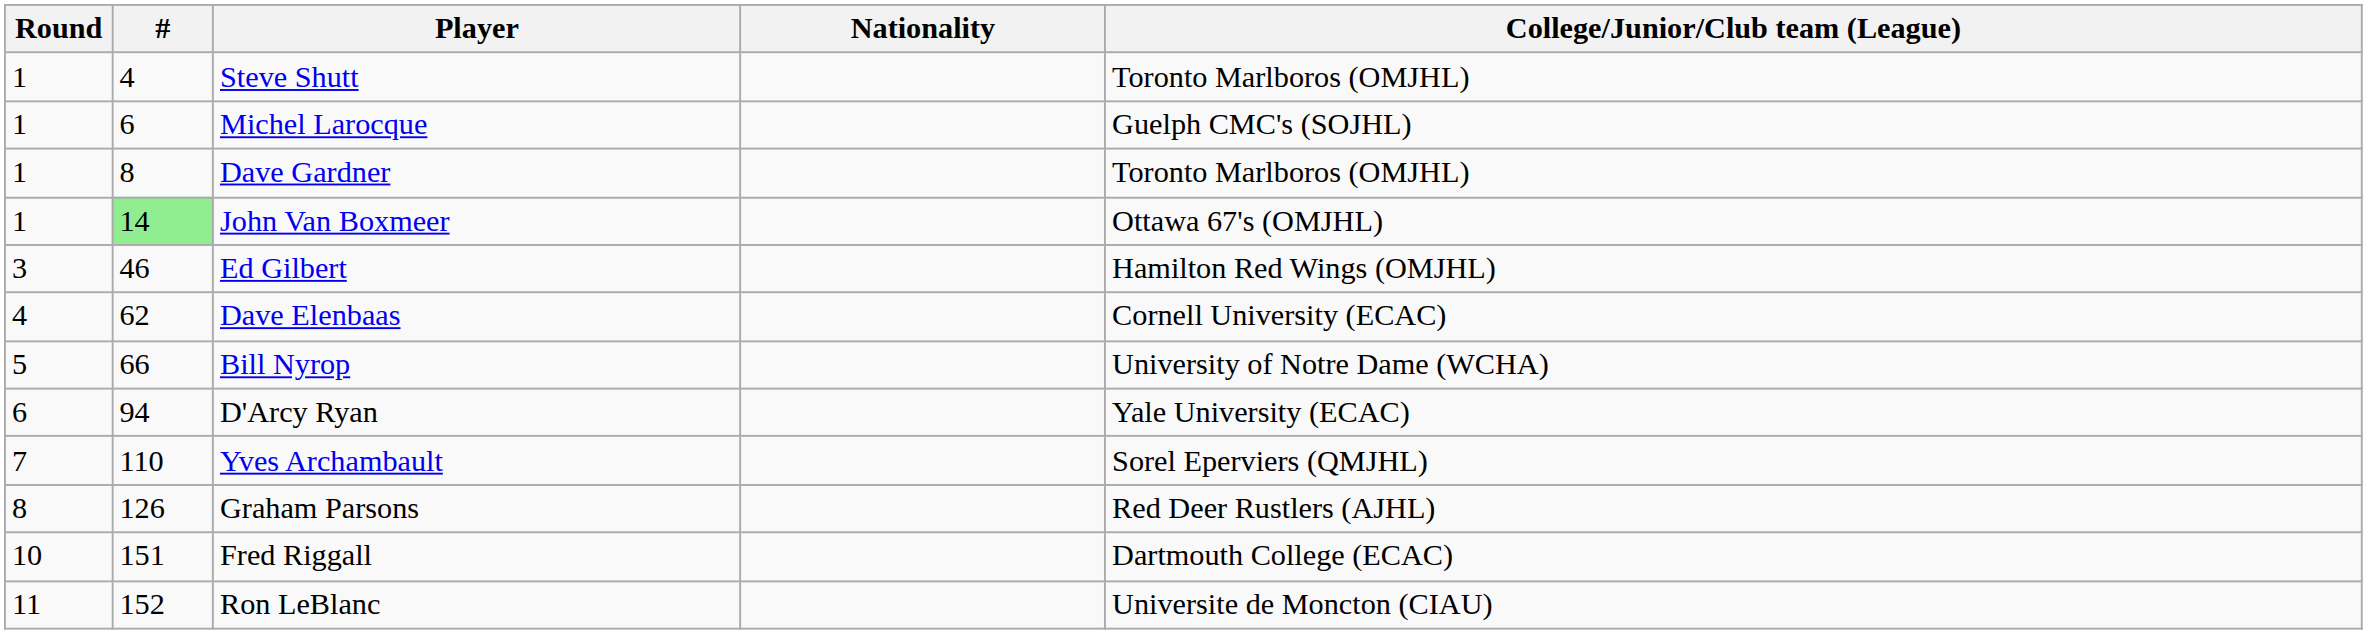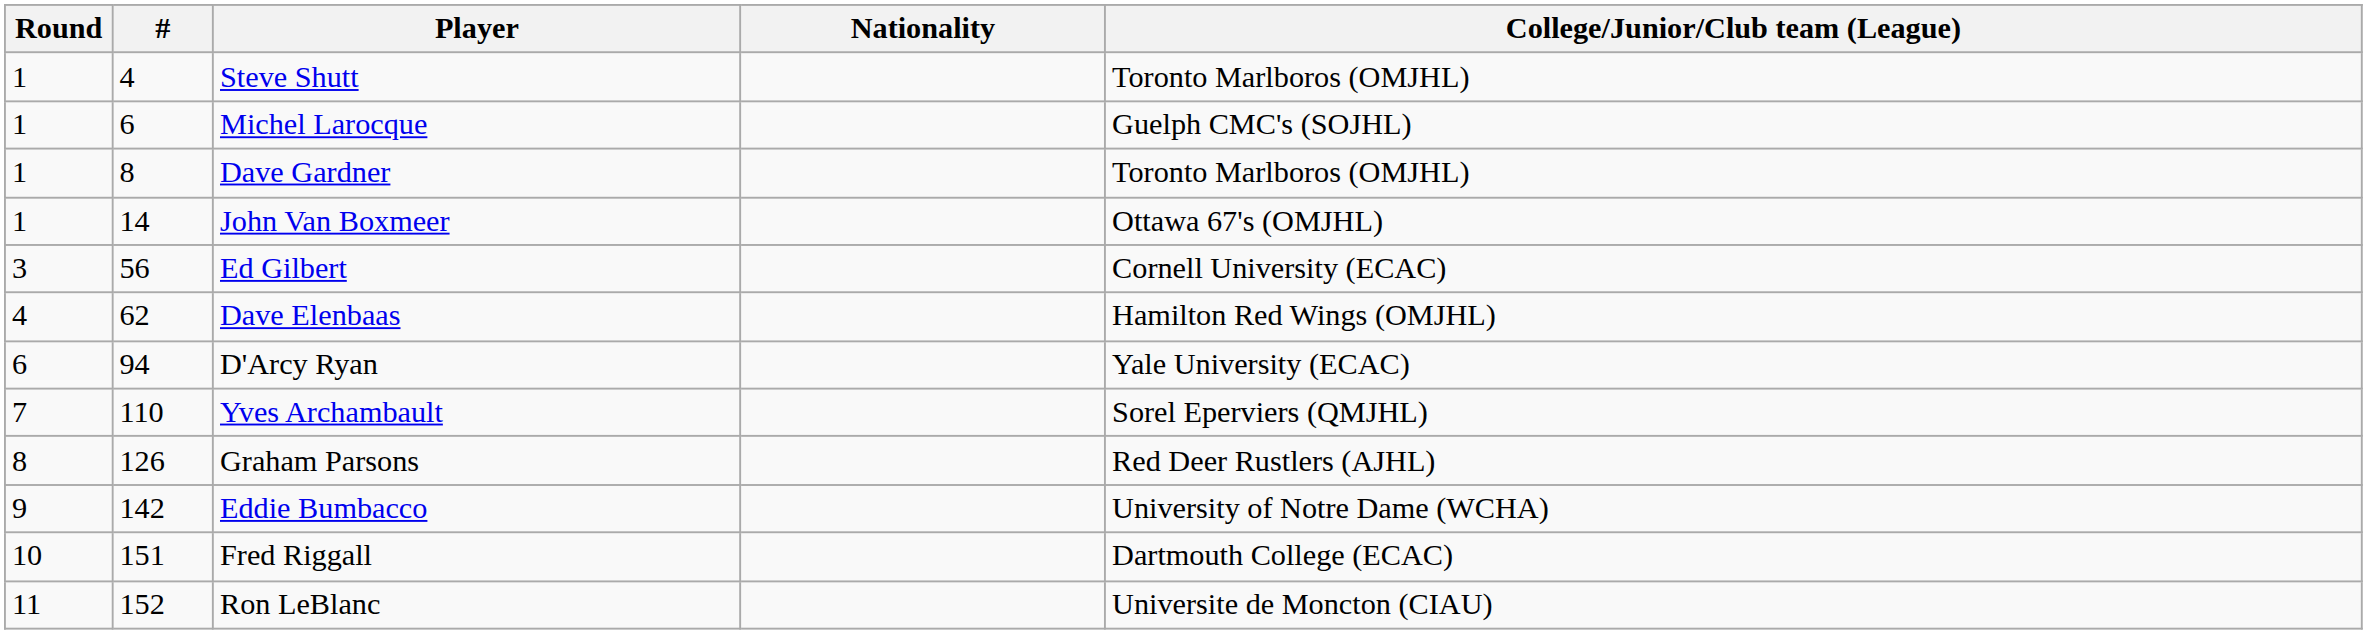John Van Boxmeer | #: lightgreen background -> no background
Ed Gilbert | #: 46 -> 56
Ed Gilbert | College/Junior/Club team (League): Hamilton Red Wings (OMJHL) -> Cornell University (ECAC)
Dave Elenbaas | College/Junior/Club team (League): Cornell University (ECAC) -> Hamilton Red Wings (OMJHL)
- row: 5 | 66 | Bill Nyrop | University of Notre Dame (WCHA)
+ row: 9 | 142 | Eddie Bumbacco | University of Notre Dame (WCHA)
